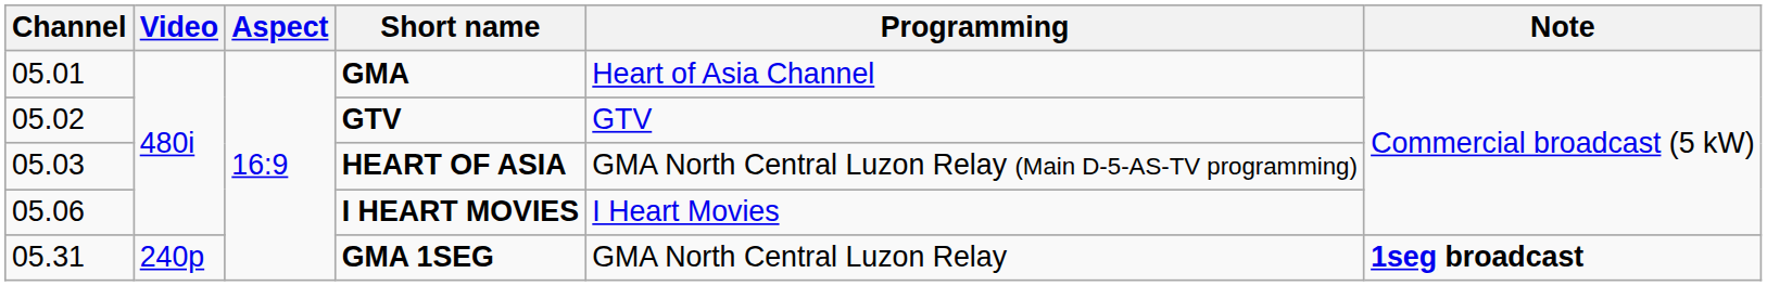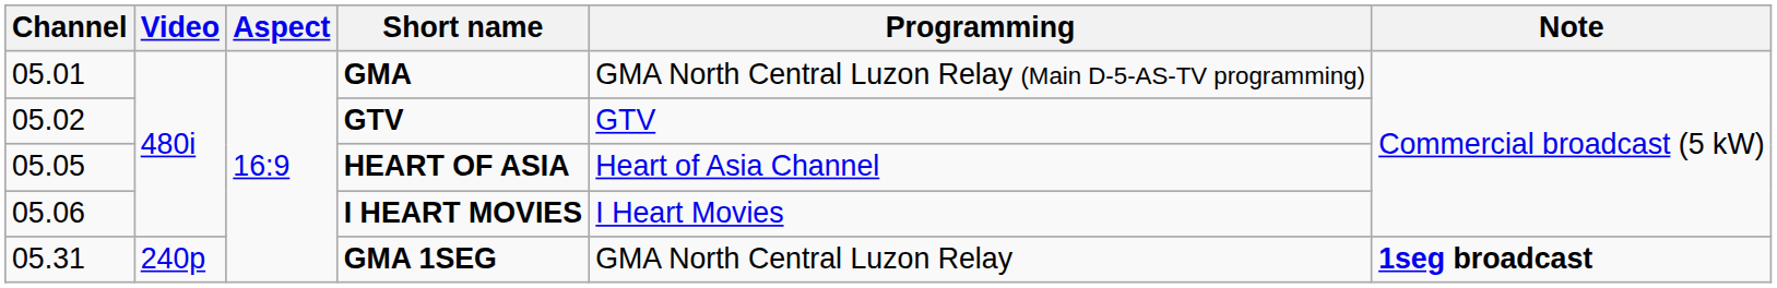GMA | Programming: Heart of Asia Channel -> GMA North Central Luzon Relay (Main D-5-AS-TV programming)
HEART OF ASIA | Channel: 05.03 -> 05.05
HEART OF ASIA | Programming: GMA North Central Luzon Relay (Main D-5-AS-TV programming) -> Heart of Asia Channel
